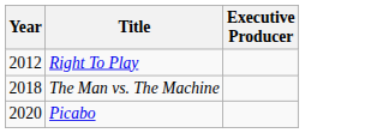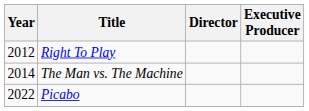+ column: Director
The Man vs. The Machine | Year: 2018 -> 2014
Picabo | Year: 2020 -> 2022
